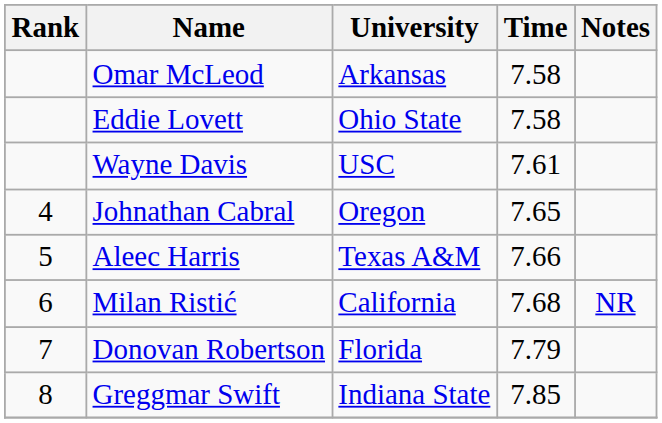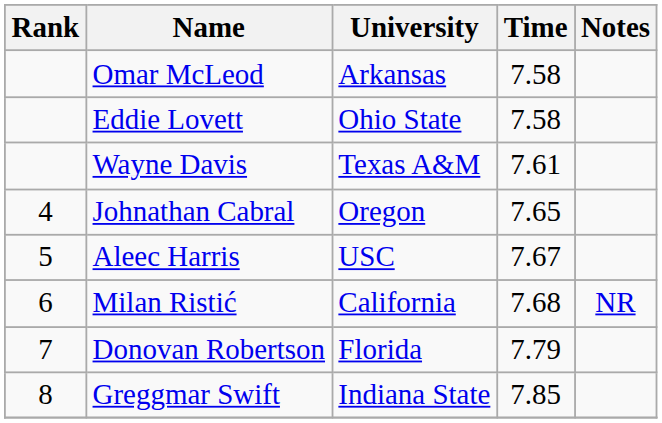Wayne Davis | University: USC -> Texas A&M
Aleec Harris | University: Texas A&M -> USC
Aleec Harris | Time: 7.66 -> 7.67
